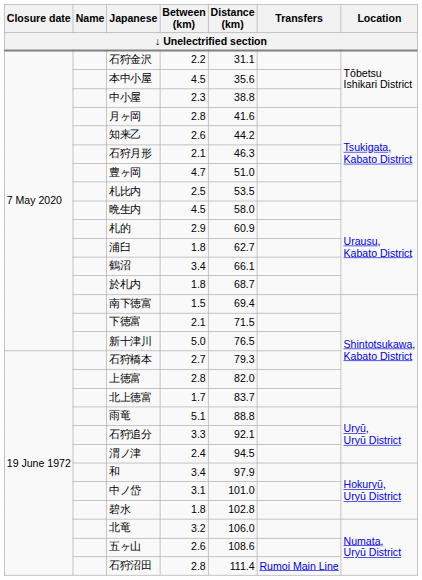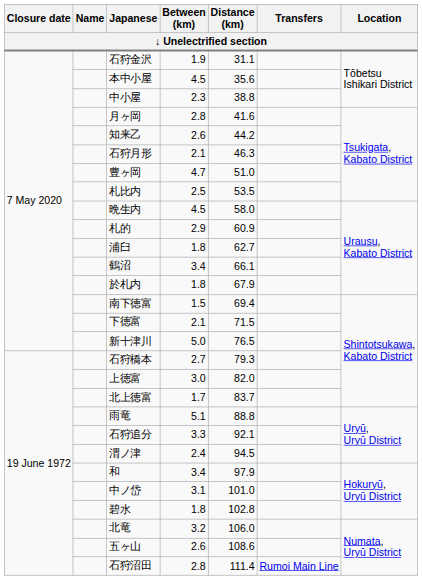石狩金沢 | Between (km): 2.2 -> 1.9
於札内 | Distance (km): 68.7 -> 67.9
上徳富 | Between (km): 2.8 -> 3.0
